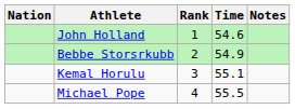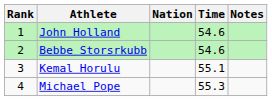columns swapped: Rank <-> Nation
Bebbe Storsrkubb | Time: 54.9 -> 54.6
Michael Pope | Time: 55.5 -> 55.3
